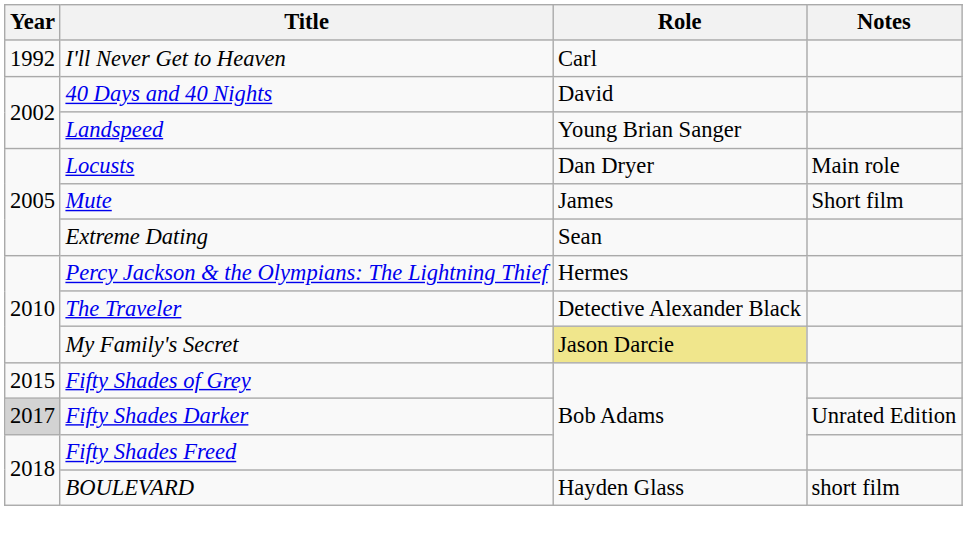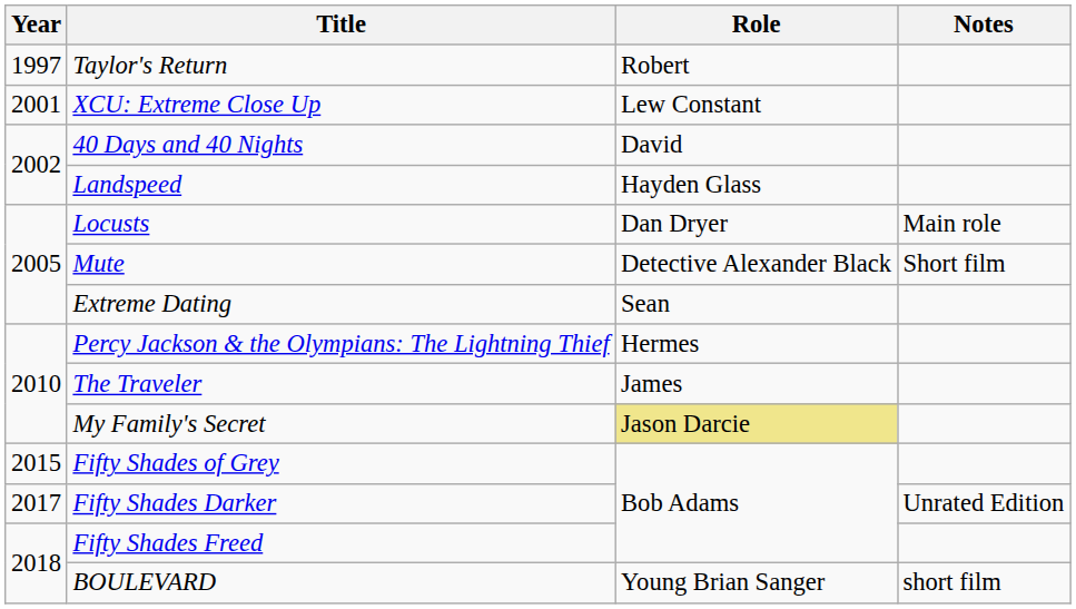- row: 1992 | I'll Never Get to Heaven | Carl
+ row: 1997 | Taylor's Return | Robert
+ row: 2001 | XCU: Extreme Close Up | Lew Constant
Landspeed | Role: Young Brian Sanger -> Hayden Glass
Mute | Role: James -> Detective Alexander Black
The Traveler | Role: Detective Alexander Black -> James
Fifty Shades Darker | Year: lightgrey background -> no background
BOULEVARD | Role: Hayden Glass -> Young Brian Sanger
